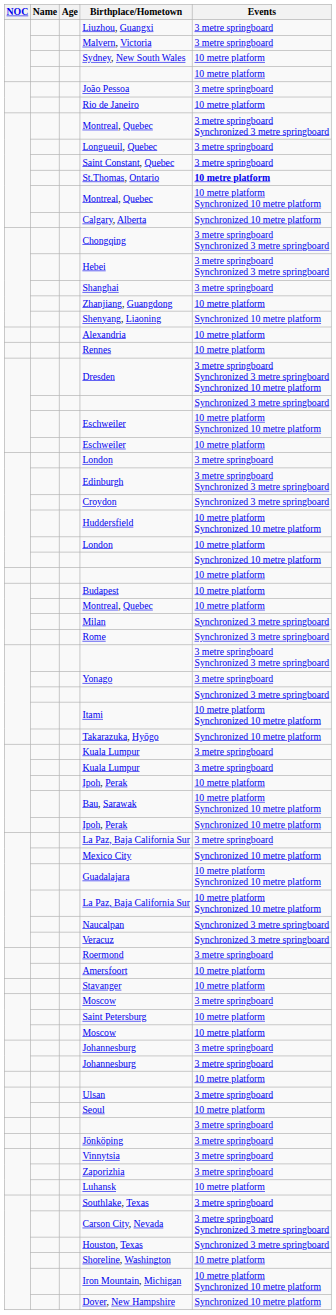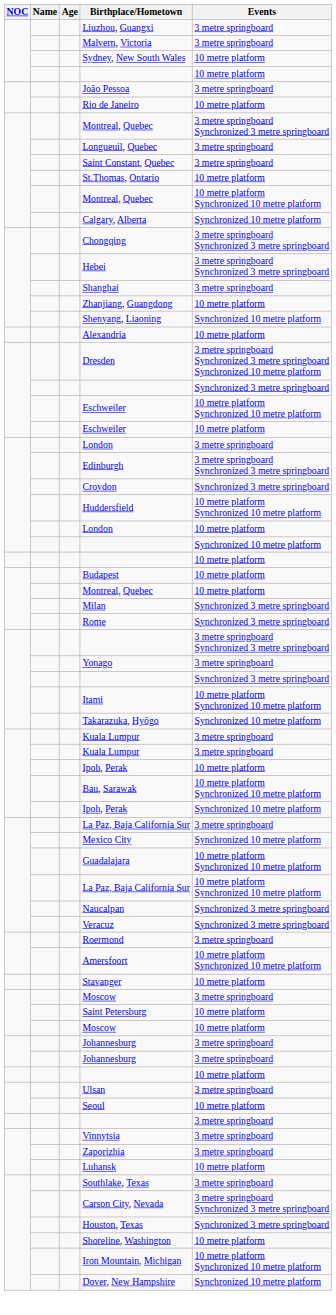St.Thomas, Ontario | Events: bold -> normal
- row: Rennes | 10 metre platform
Amersfoort | Events: 10 metre platform -> 10 metre platform Synchronized 10 metre platform
- row: Jönköping | 3 metre springboard
